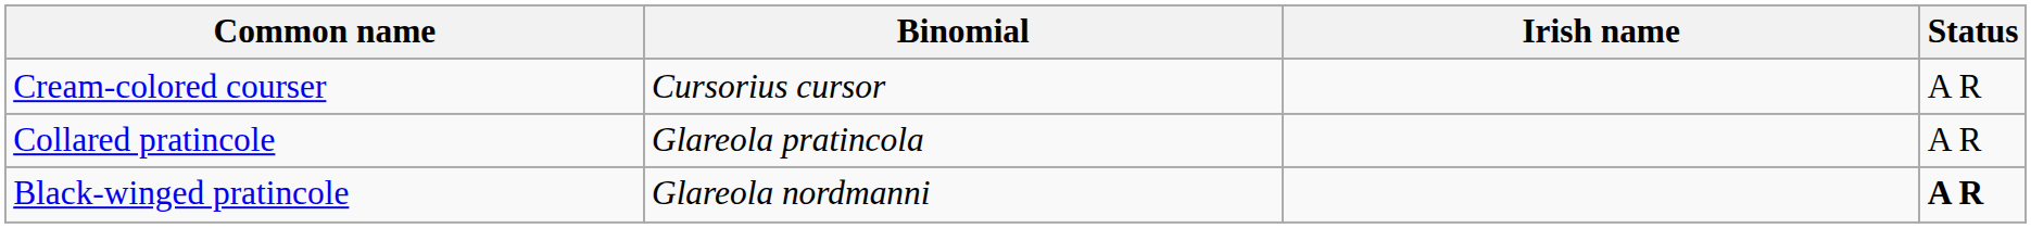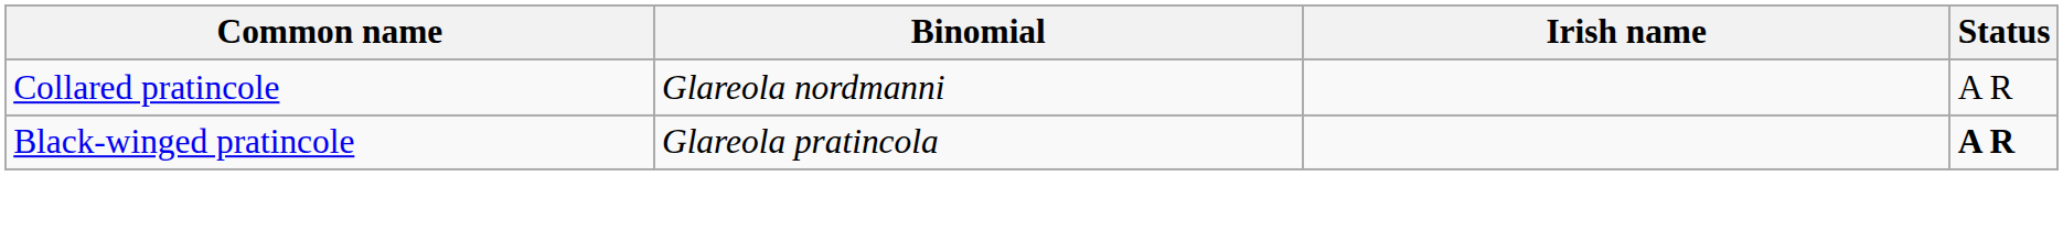- row: Cream-colored courser | Cursorius cursor | A R
Collared pratincole | Binomial: Glareola pratincola -> Glareola nordmanni
Black-winged pratincole | Binomial: Glareola nordmanni -> Glareola pratincola
